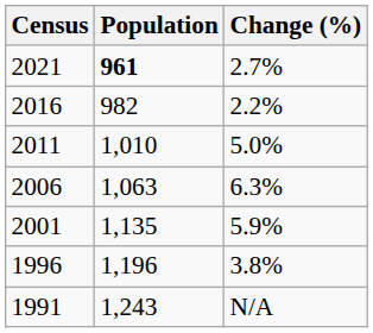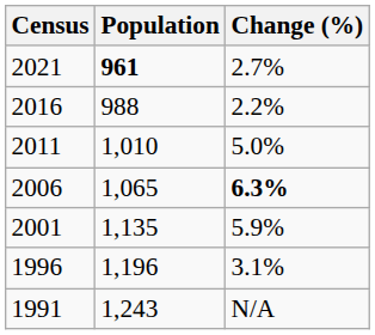2016 | Population: 982 -> 988
2006 | Population: 1,063 -> 1,065
2006 | Change (%): normal -> bold
1996 | Change (%): 3.8% -> 3.1%
